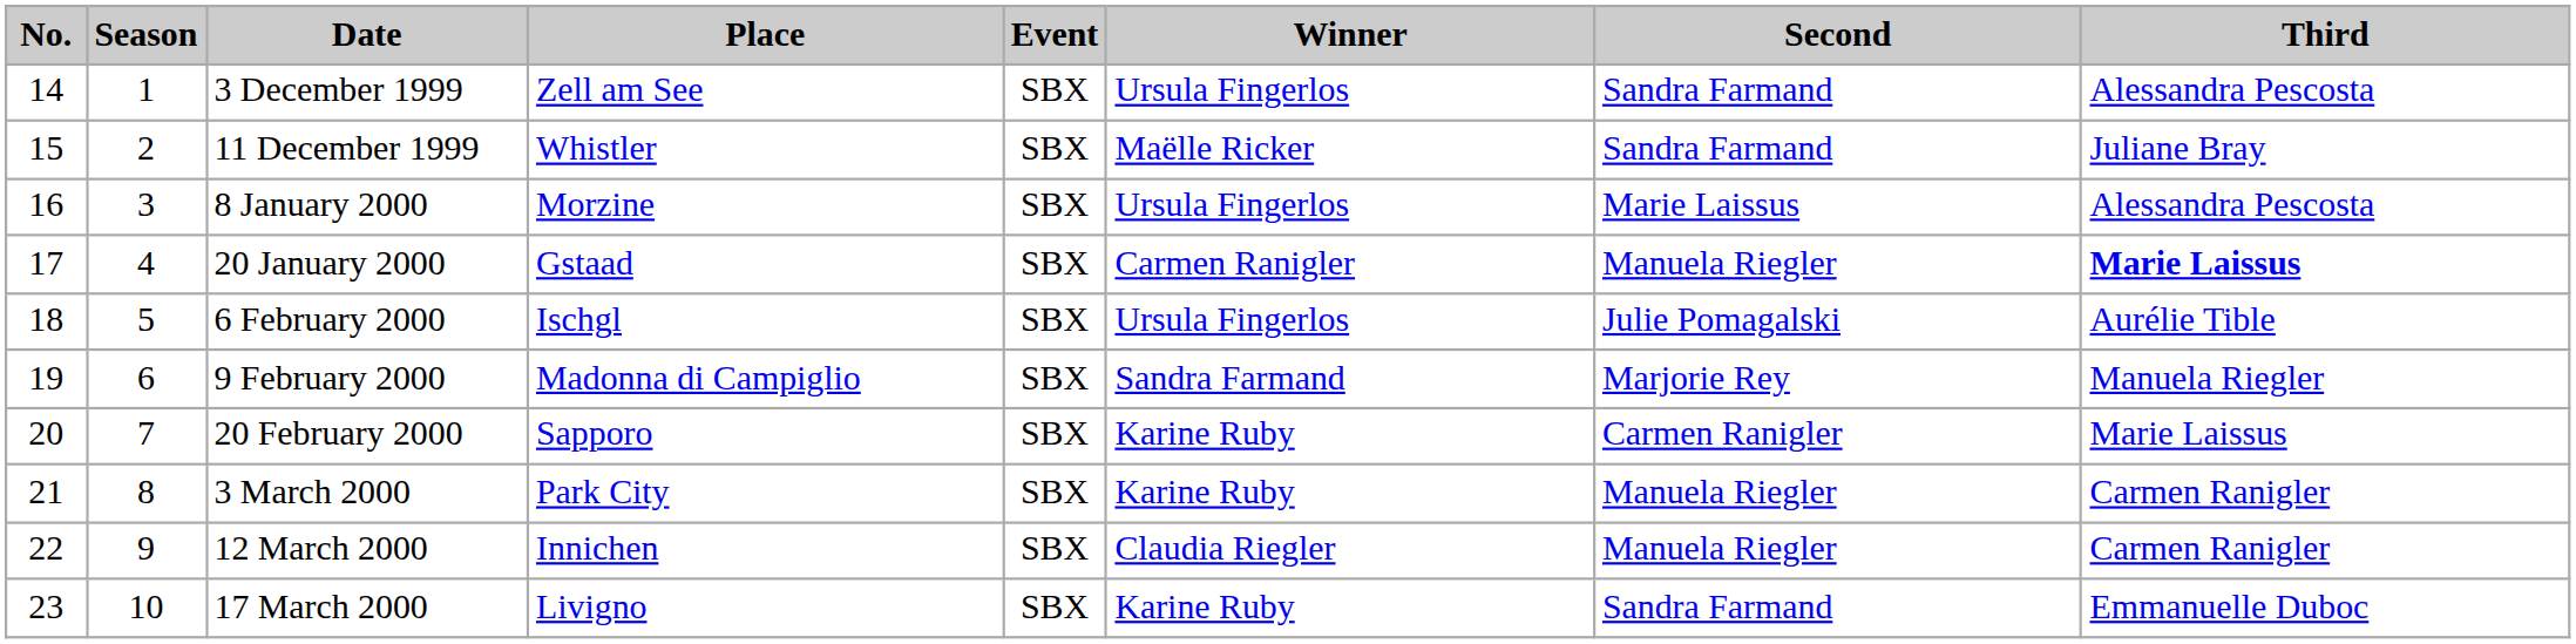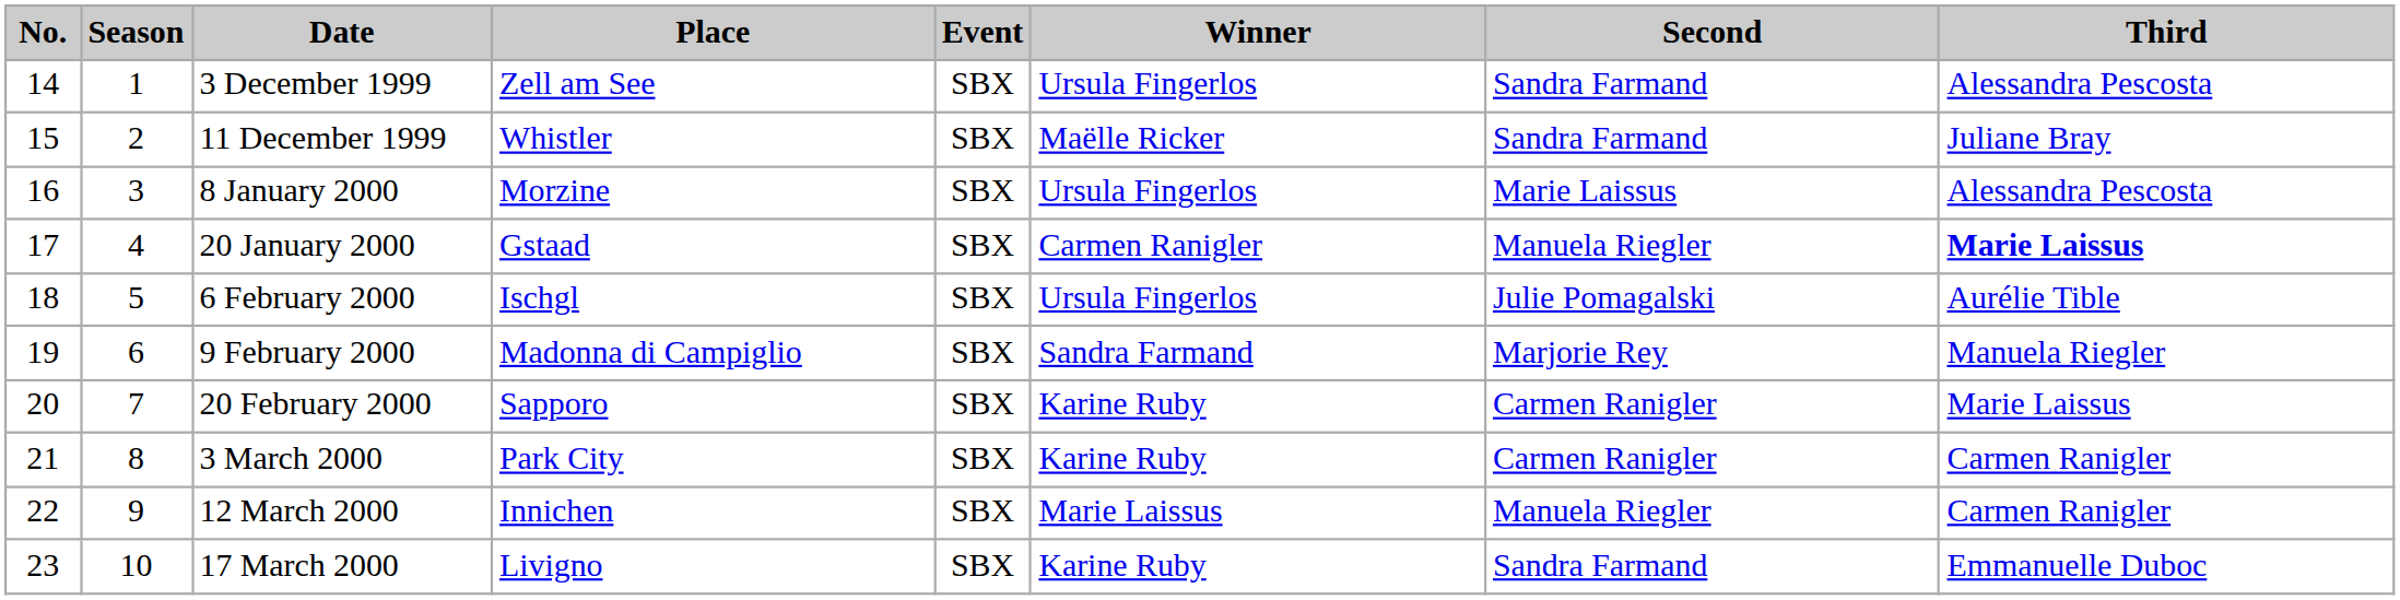3 March 2000 | Second: Manuela Riegler -> Carmen Ranigler
12 March 2000 | Winner: Claudia Riegler -> Marie Laissus
